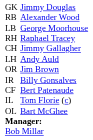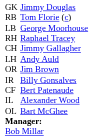RB | column 3: Alexander Wood -> Tom Florie (c)
IL | column 3: Tom Florie (c) -> Alexander Wood
